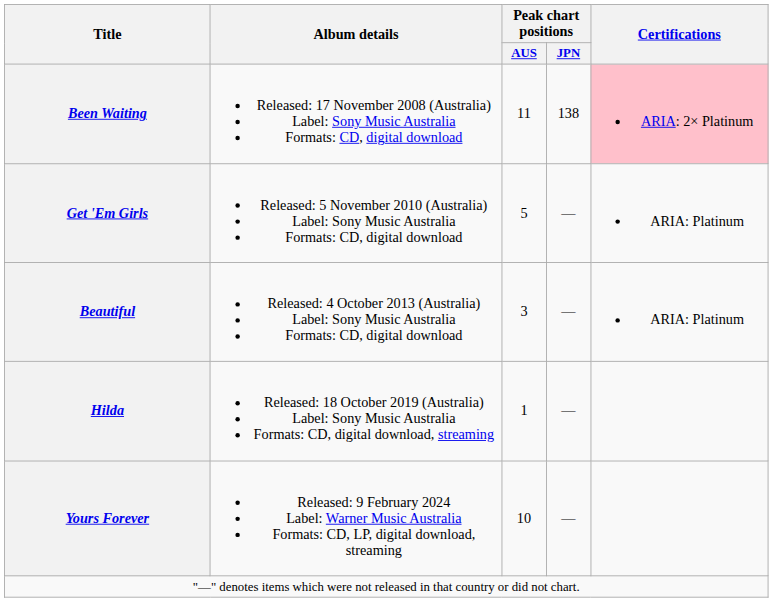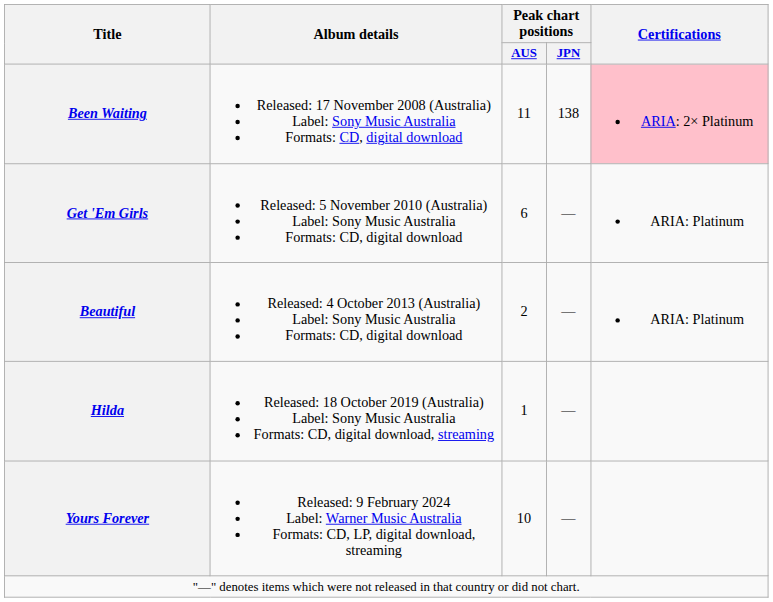Get 'Em Girls | Peak chart positions / AUS: 5 -> 6
Beautiful | Peak chart positions / AUS: 3 -> 2
